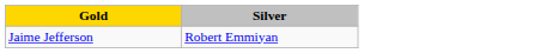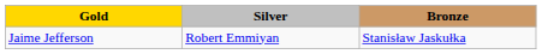+ column: Bronze | Stanisław Jaskułka
